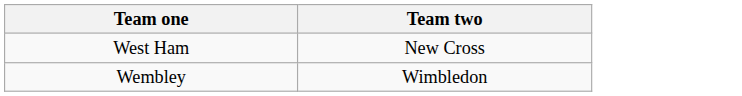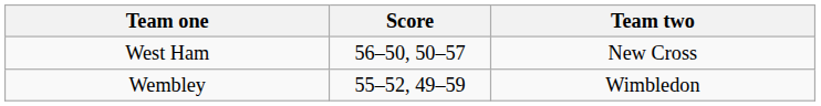+ column: Score | 56–50, 50–57 | 55–52, 49–59
